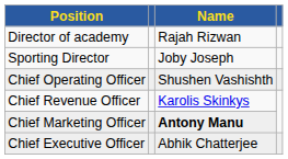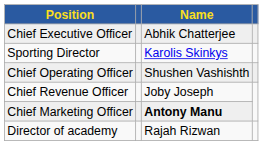rows swapped: Chief Executive Officer <-> Director of academy
Sporting Director | Name: Joby Joseph -> Karolis Skinkys
Chief Revenue Officer | Name: Karolis Skinkys -> Joby Joseph
